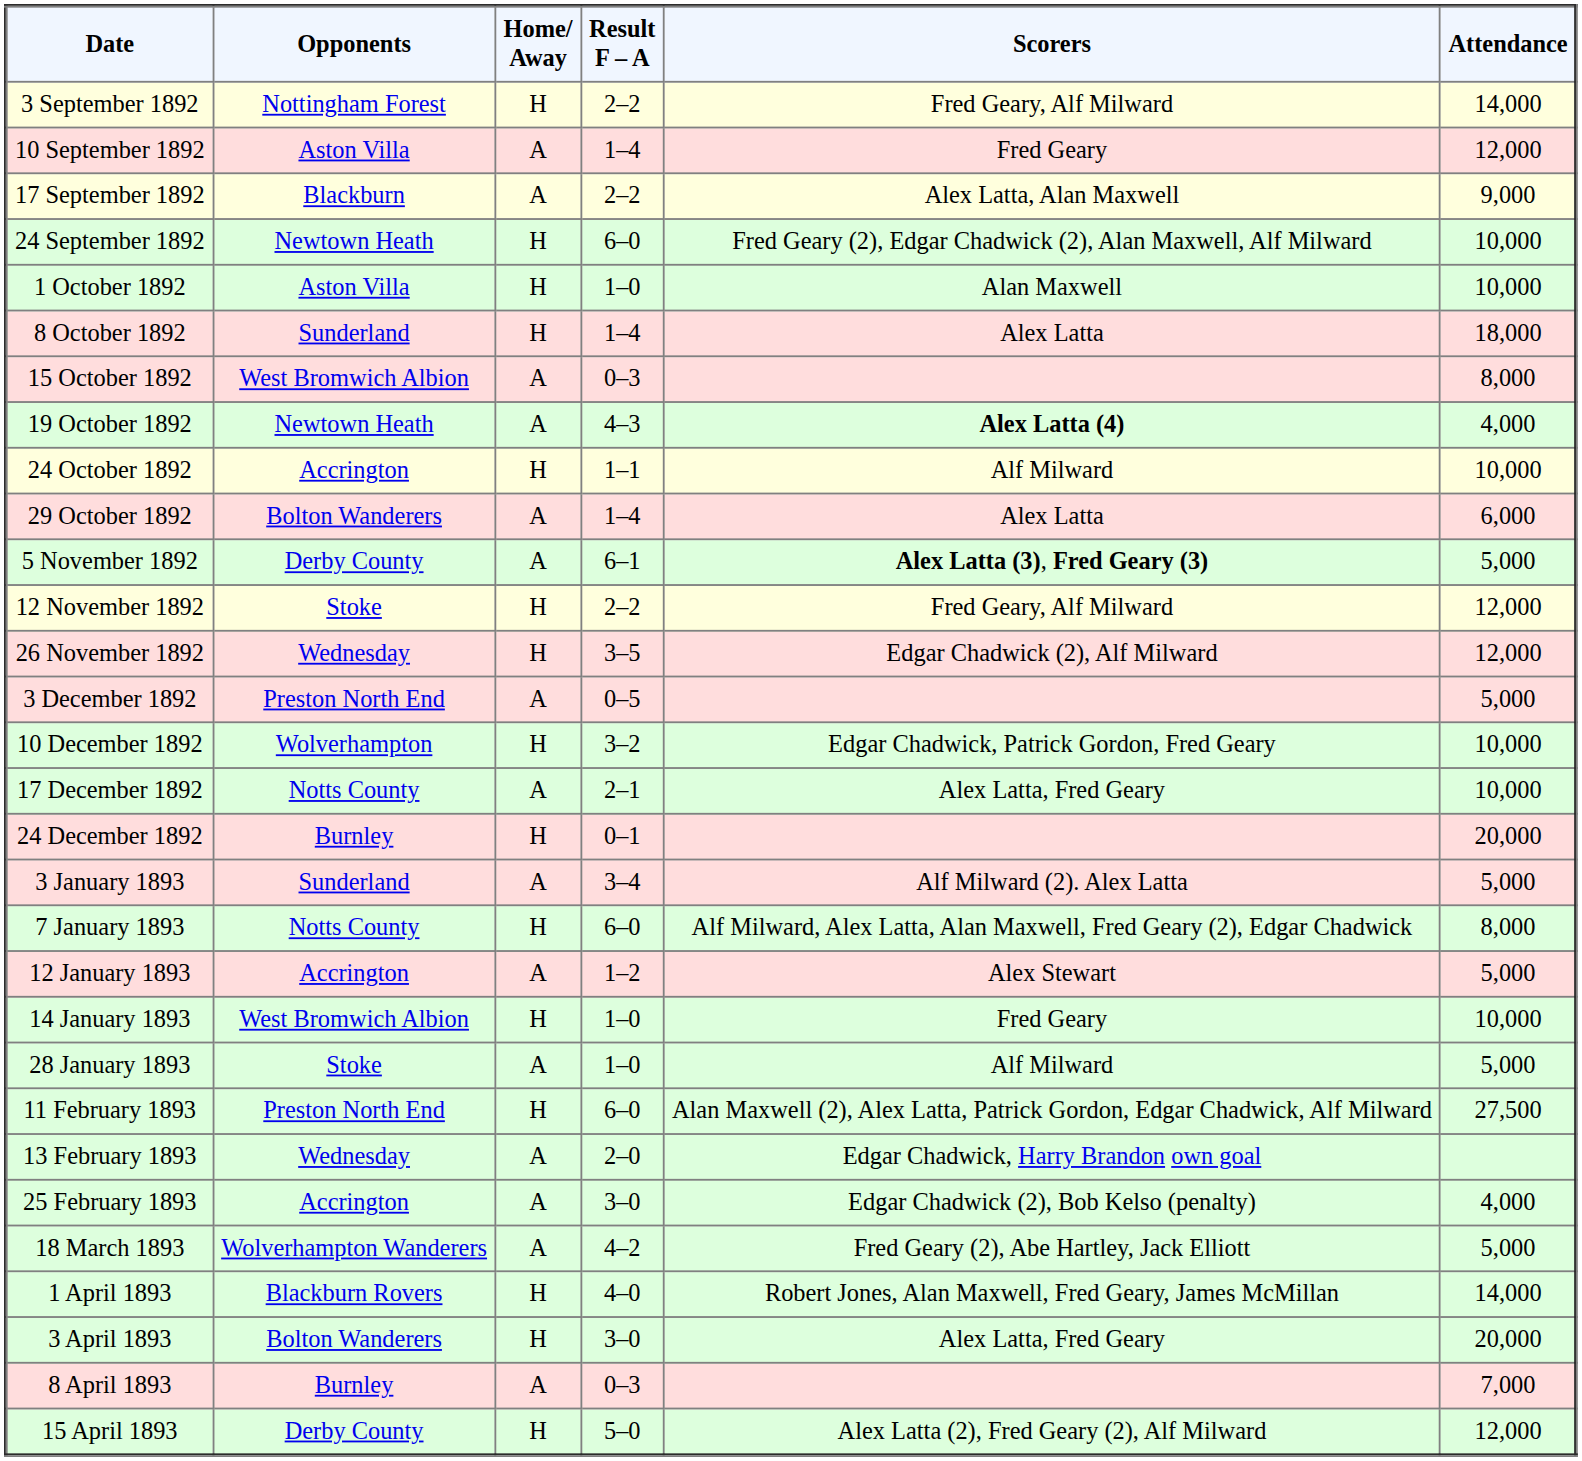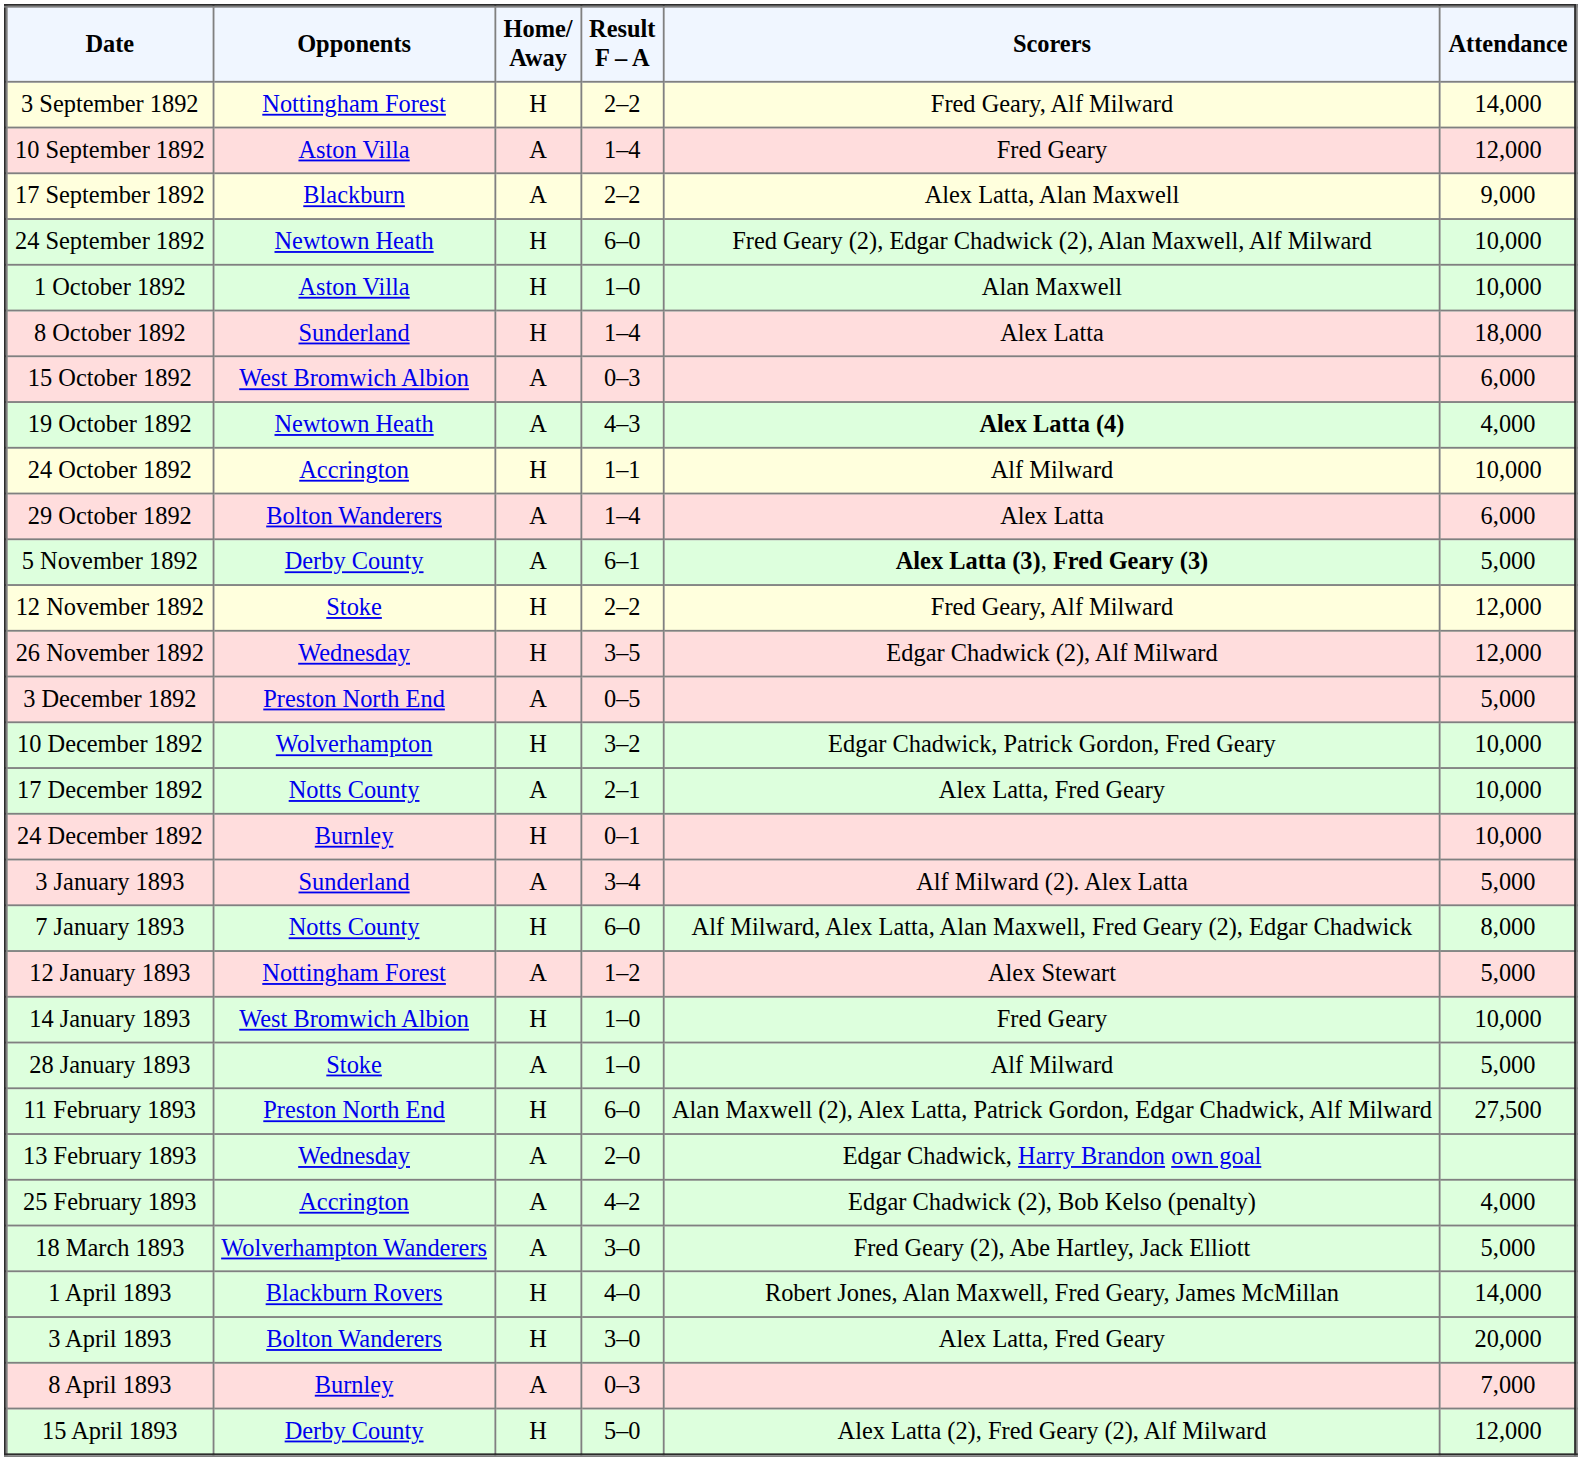15 October 1892 | Attendance: 8,000 -> 6,000
24 December 1892 | Attendance: 20,000 -> 10,000
12 January 1893 | Opponents: Accrington -> Nottingham Forest
25 February 1893 | Result F – A: 3–0 -> 4–2
18 March 1893 | Result F – A: 4–2 -> 3–0
